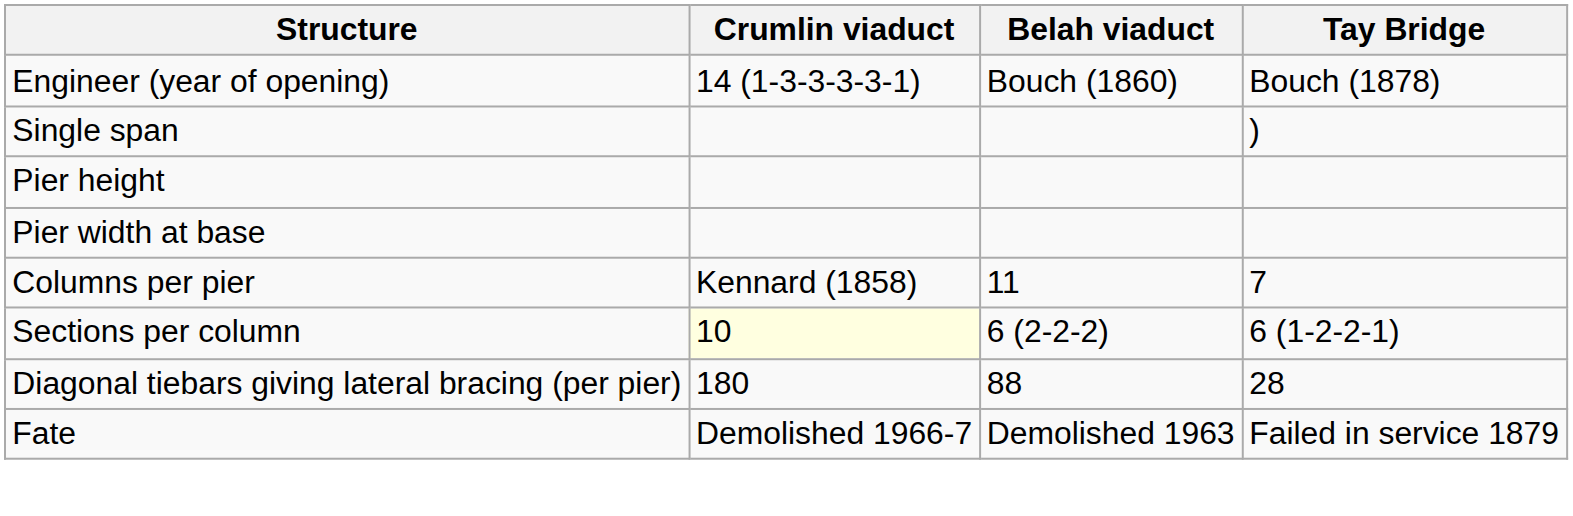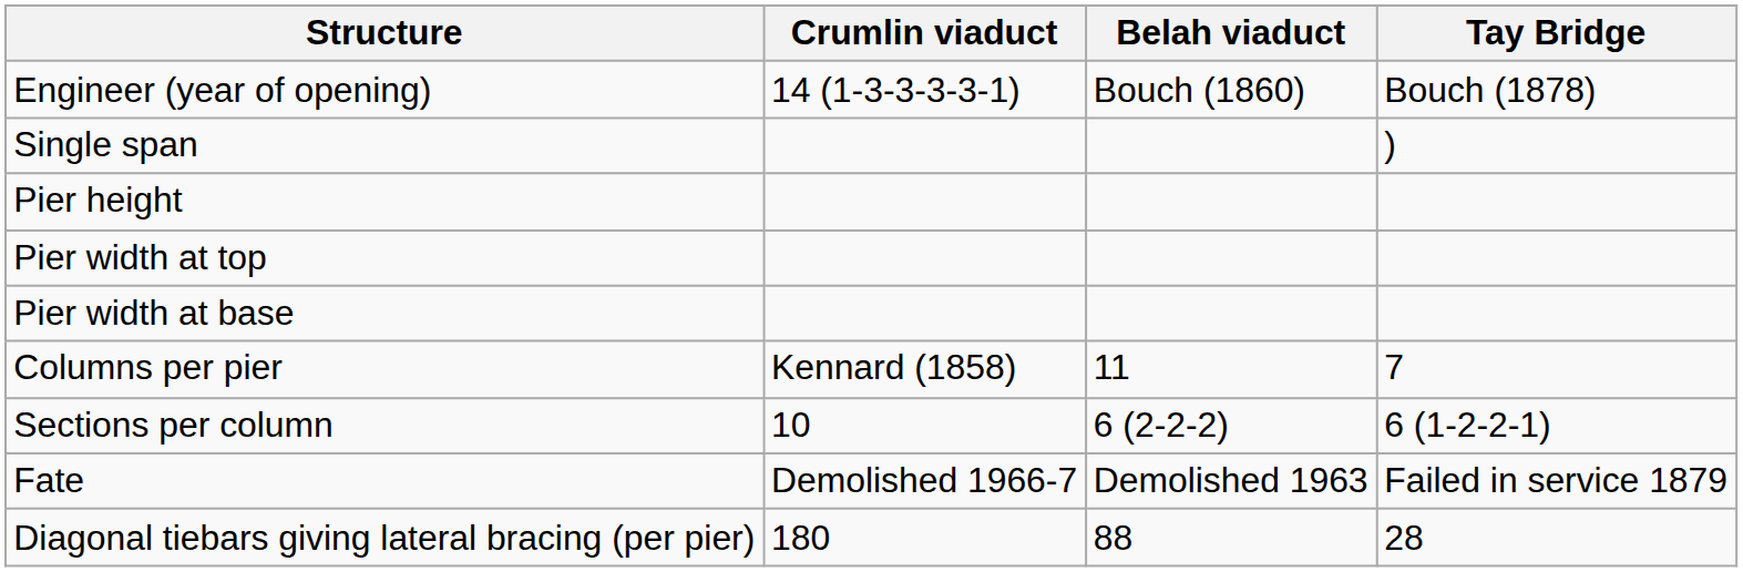+ row: Pier width at top
Sections per column | Crumlin viaduct: lightyellow background -> no background
rows swapped: Diagonal tiebars giving lateral bracing (per pier) <-> Fate
